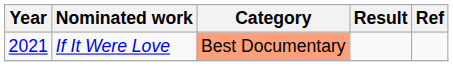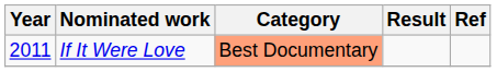If It Were Love | Year: 2021 -> 2011
